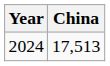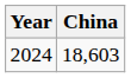2024 | China: 17,513 -> 18,603
